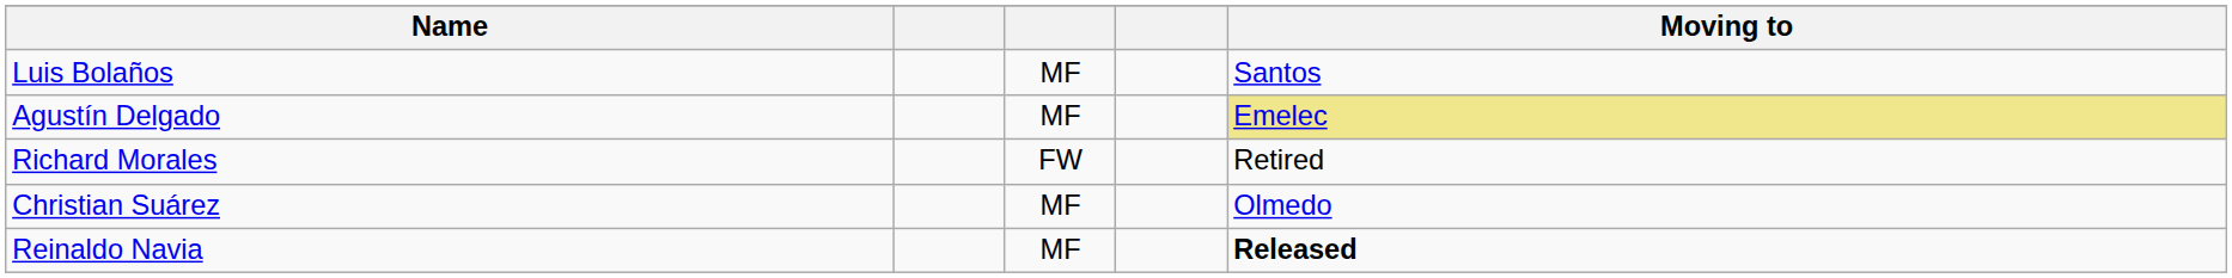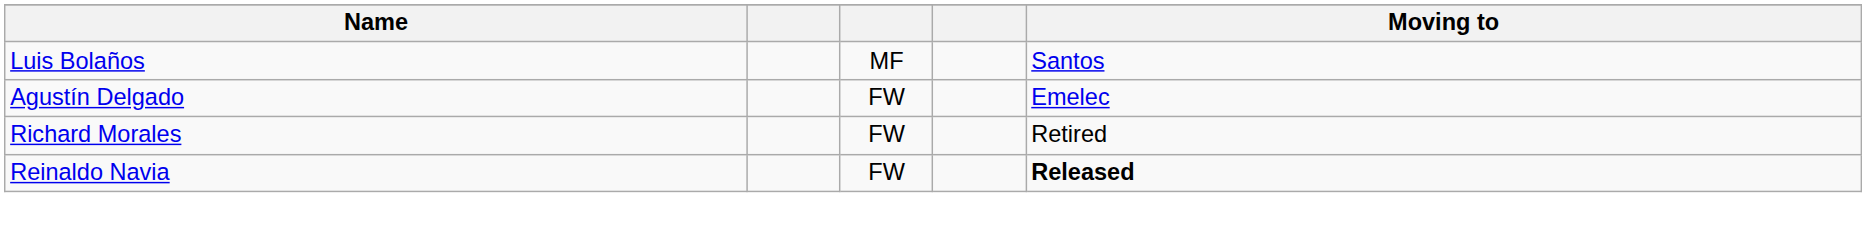Agustín Delgado | column 3: MF -> FW
Agustín Delgado | Moving to: khaki background -> no background
- row: Christian Suárez | MF | Olmedo
Reinaldo Navia | column 3: MF -> FW
